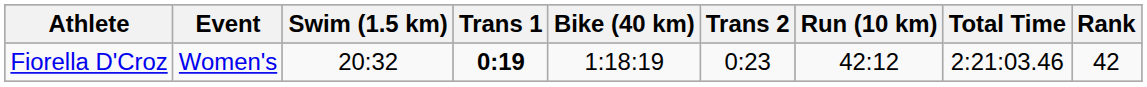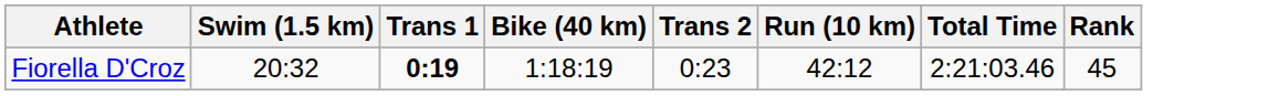- column: Event | Women's
Fiorella D'Croz | Rank: 42 -> 45
